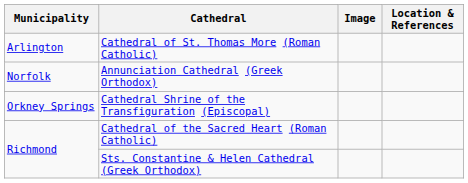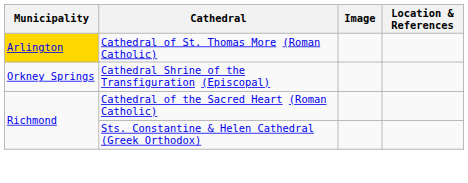Cathedral of St. Thomas More (Roman Catholic) | Municipality: no background -> gold background
- row: Norfolk | Annunciation Cathedral (Greek Orthodox)
